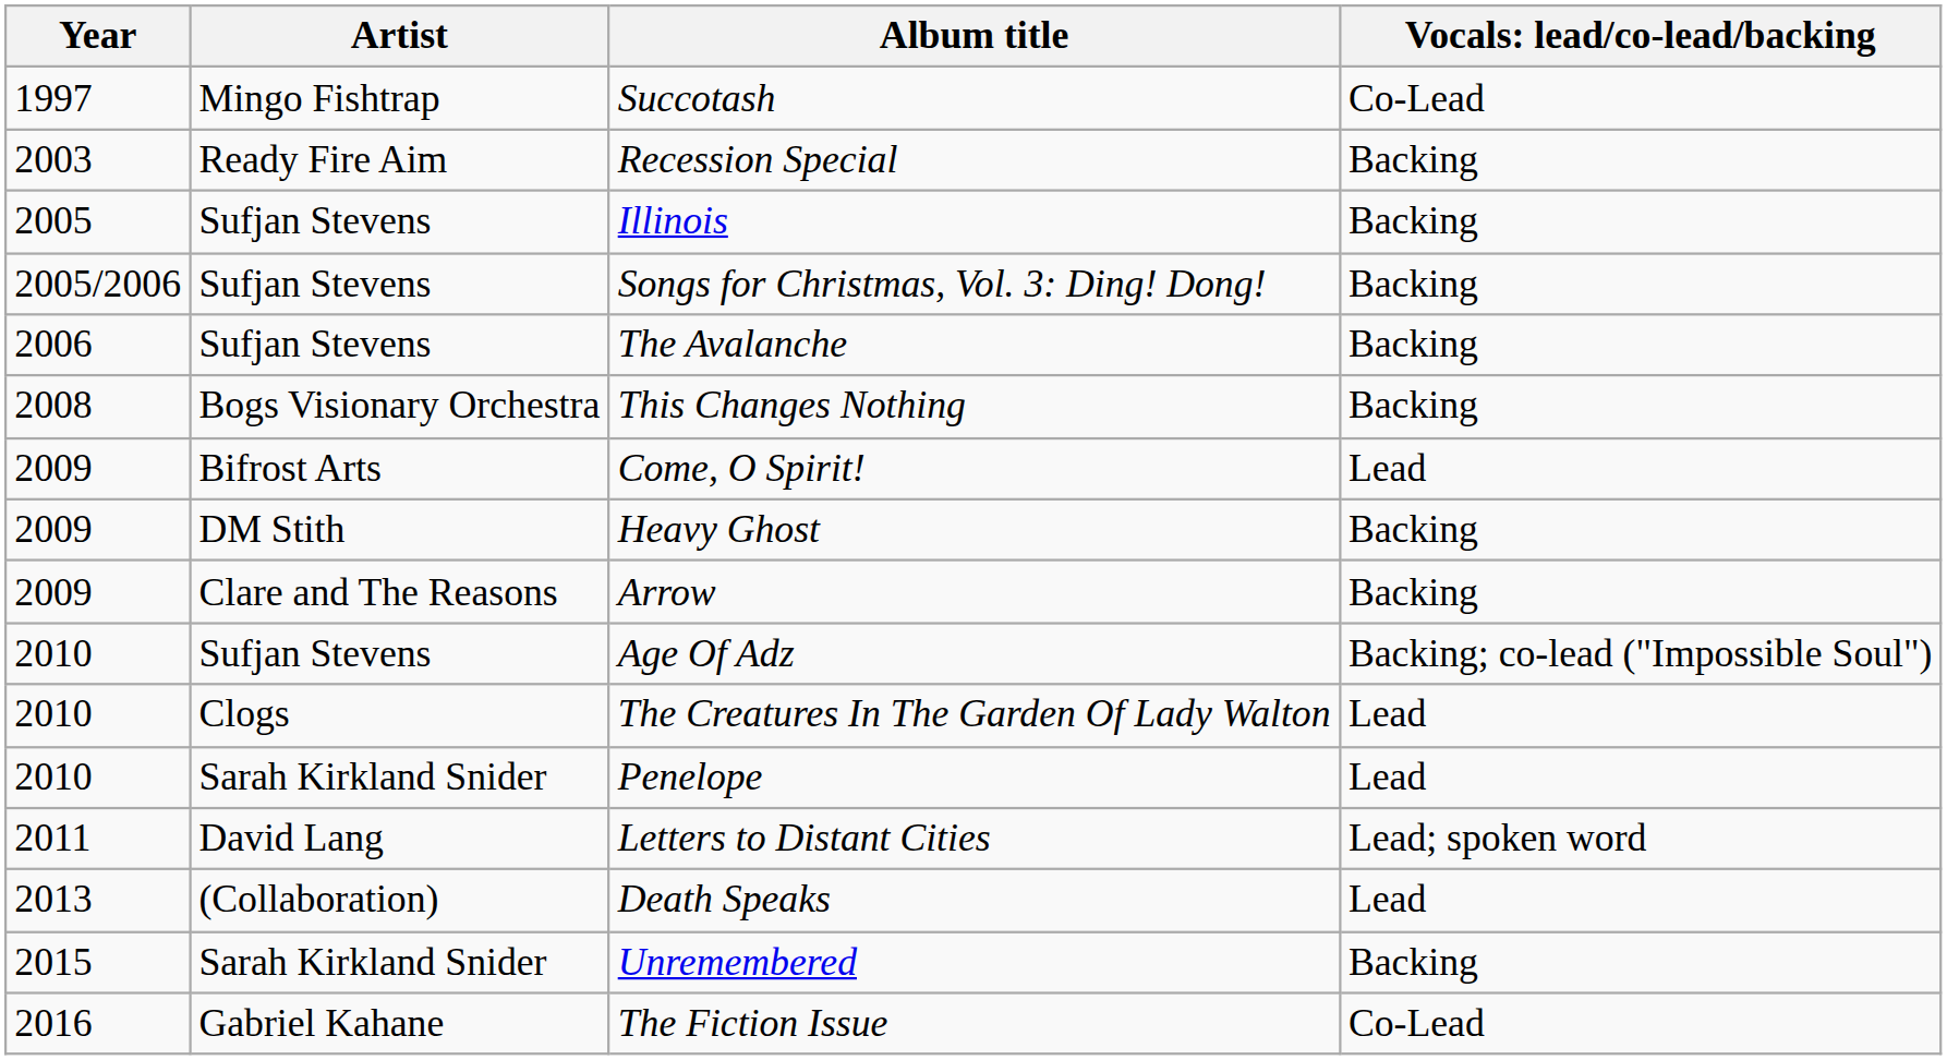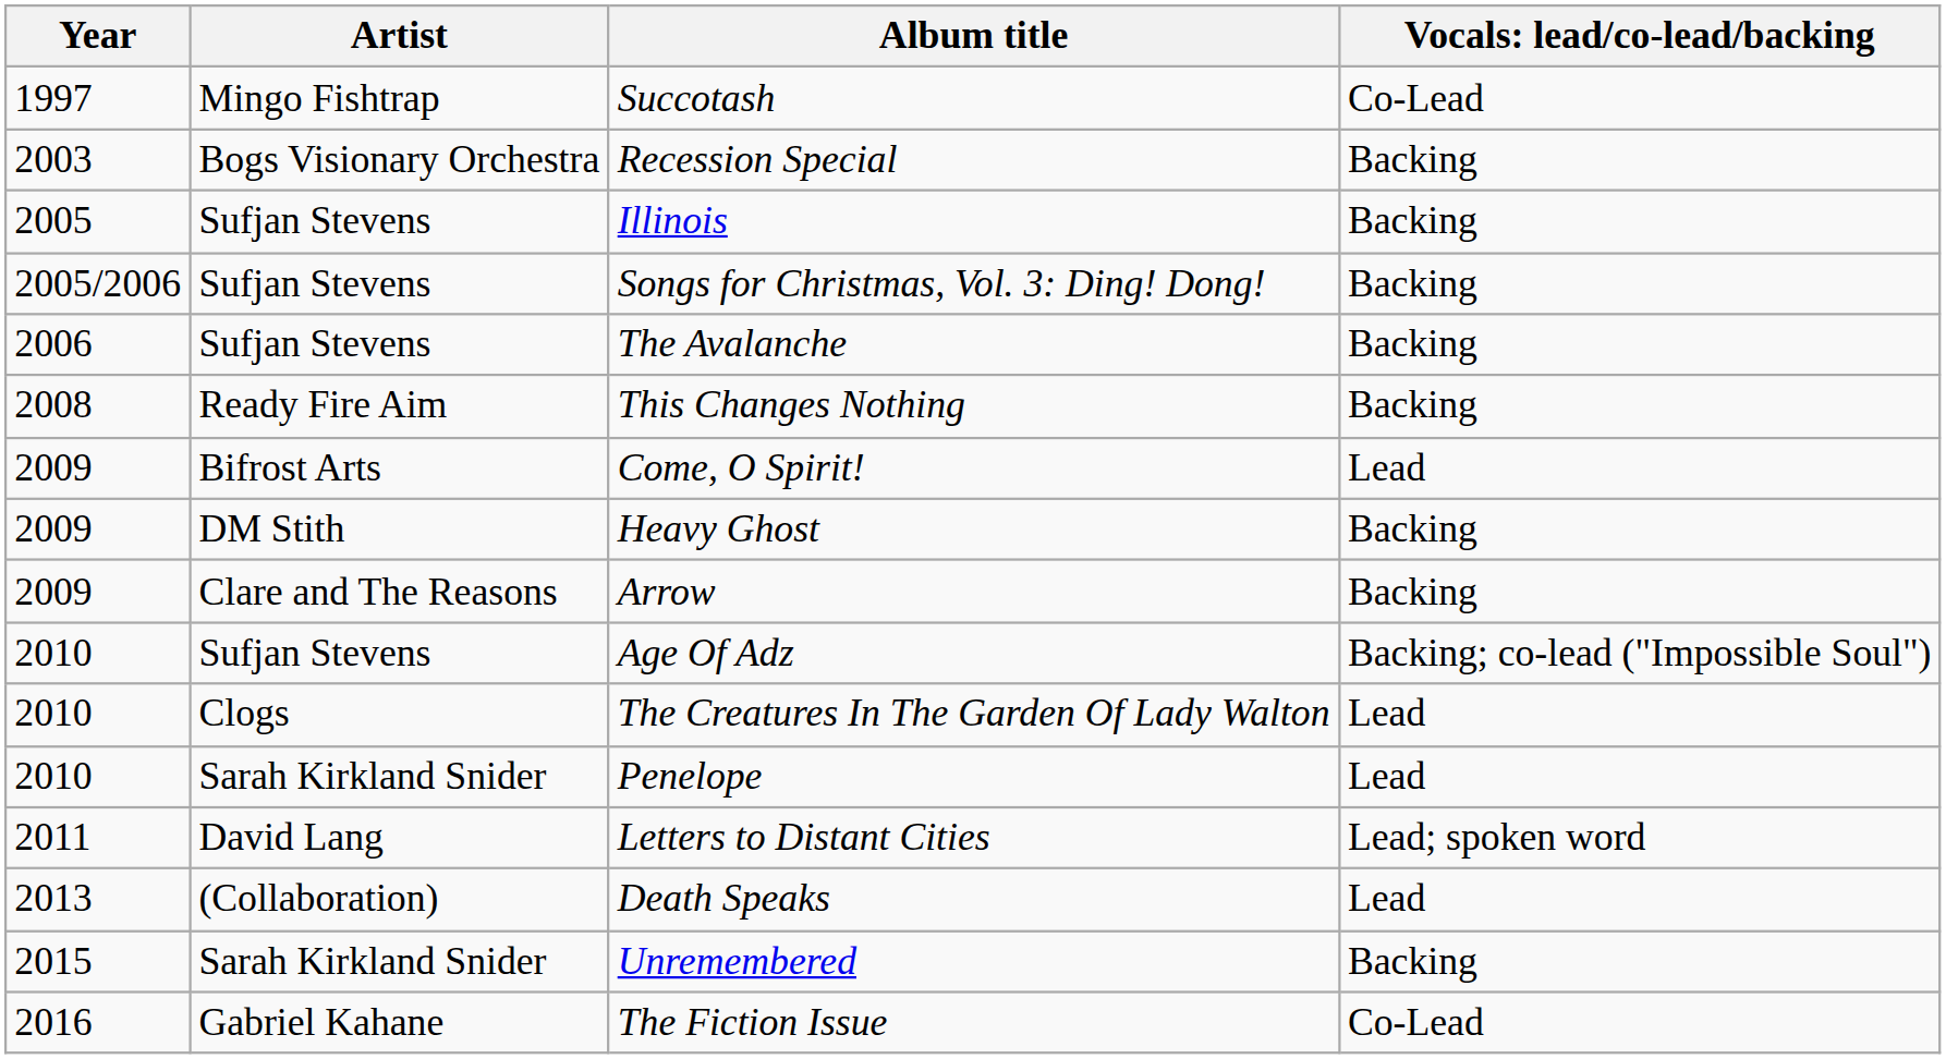Recession Special | Artist: Ready Fire Aim -> Bogs Visionary Orchestra
This Changes Nothing | Artist: Bogs Visionary Orchestra -> Ready Fire Aim
